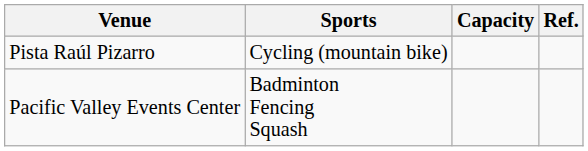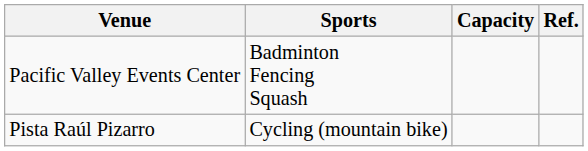rows swapped: Pacific Valley Events Center <-> Pista Raúl Pizarro
